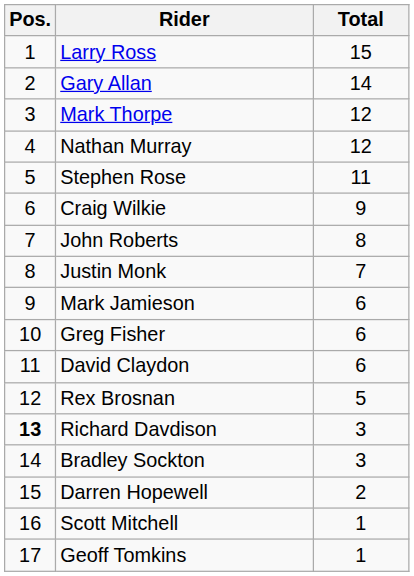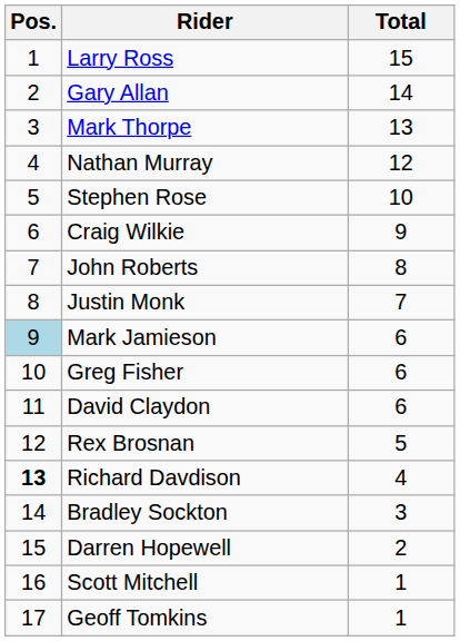Mark Thorpe | Total: 12 -> 13
Stephen Rose | Total: 11 -> 10
Mark Jamieson | Pos.: no background -> lightblue background
Richard Davdison | Total: 3 -> 4
